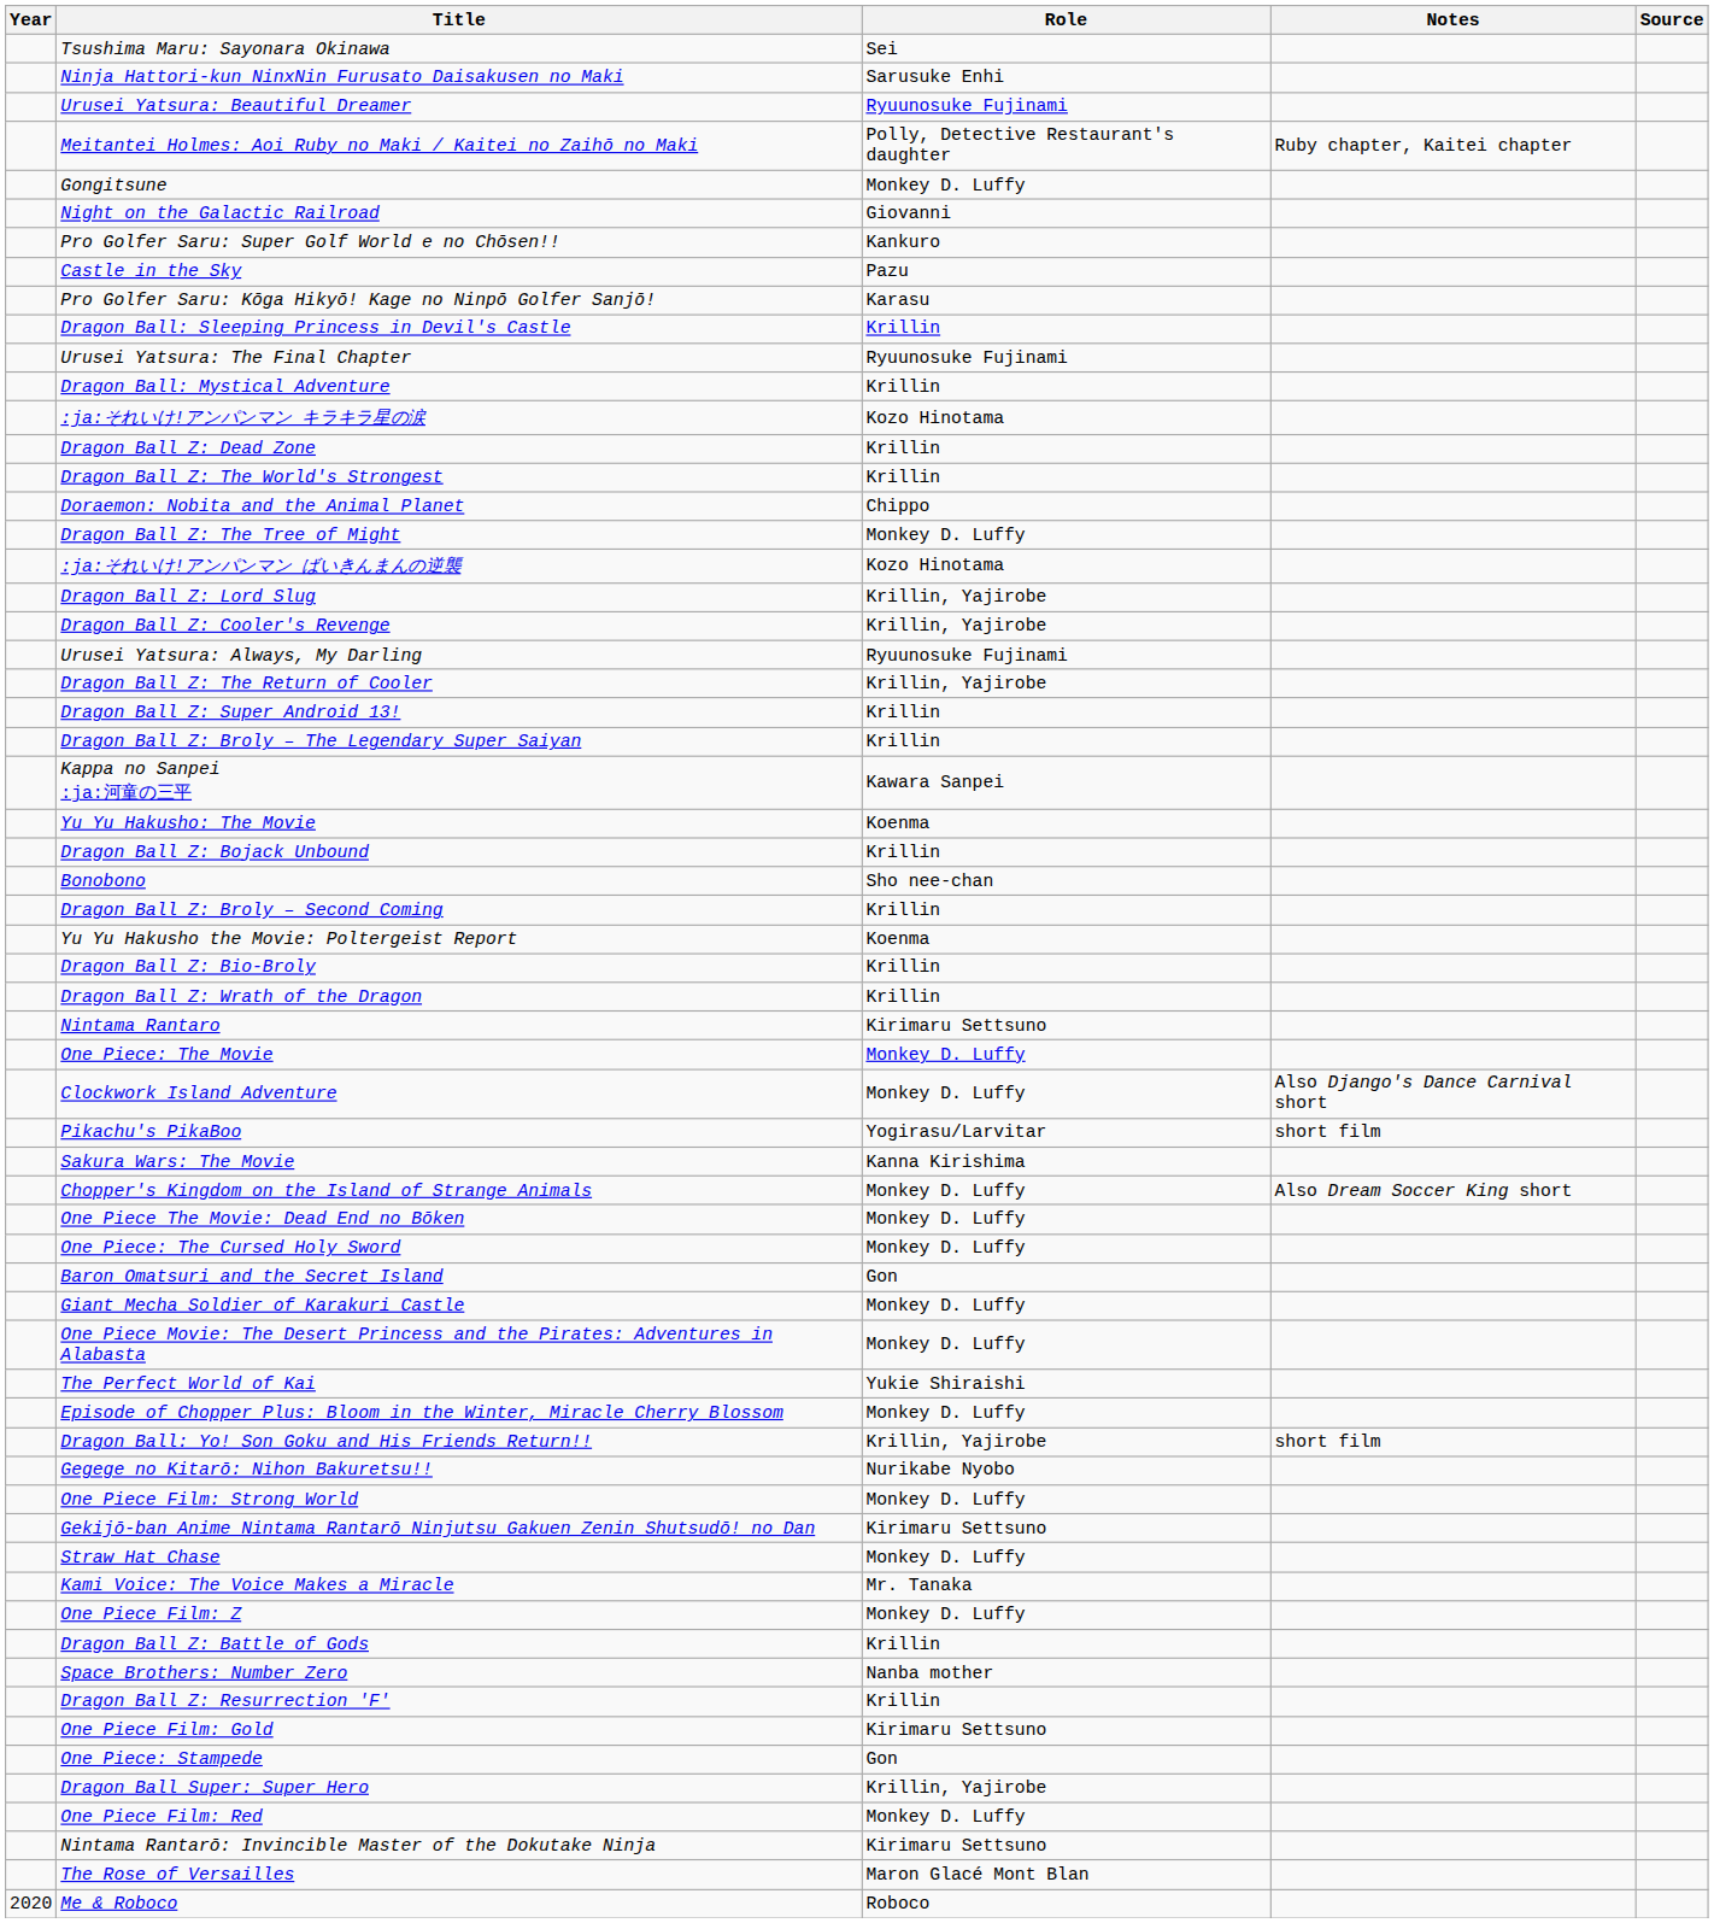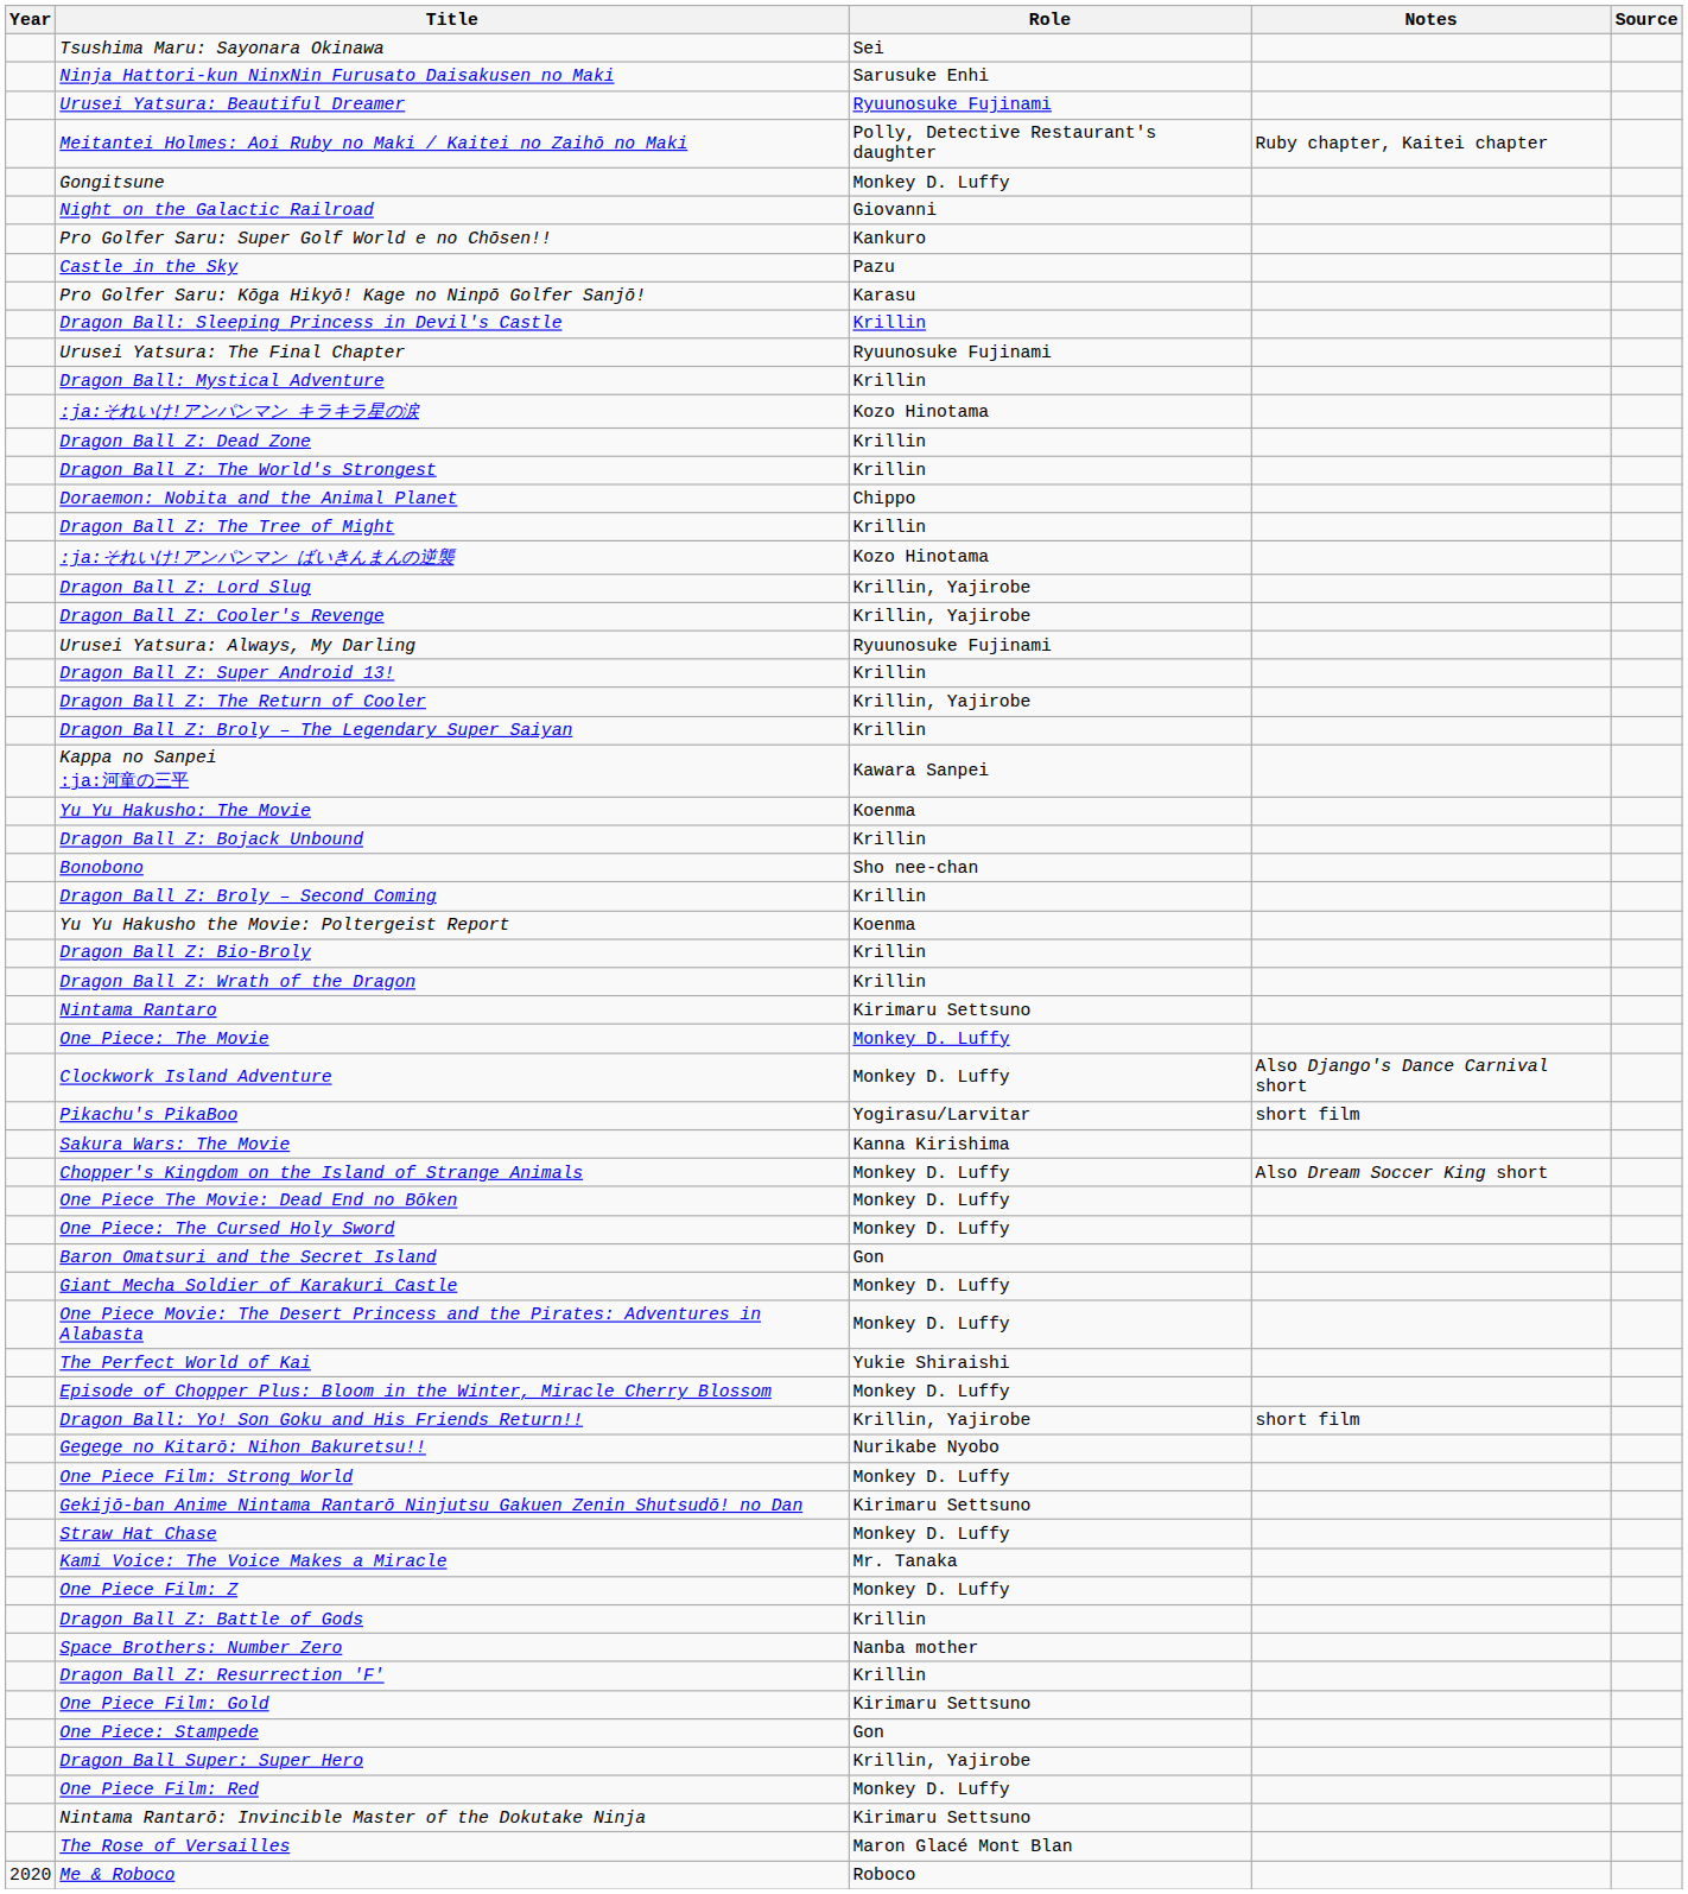Dragon Ball Z: The Tree of Might | Role: Monkey D. Luffy -> Krillin
rows swapped: Dragon Ball Z: The Return of Cooler <-> Dragon Ball Z: Super Android 13!
